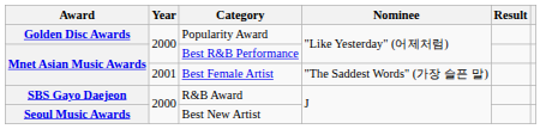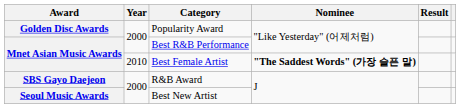Best Female Artist | Year: 2001 -> 2010
Best Female Artist | Nominee: normal -> bold
